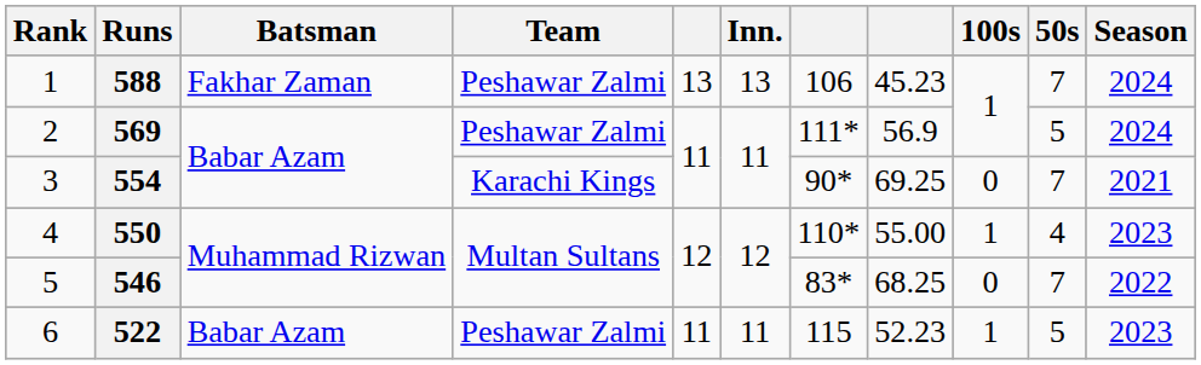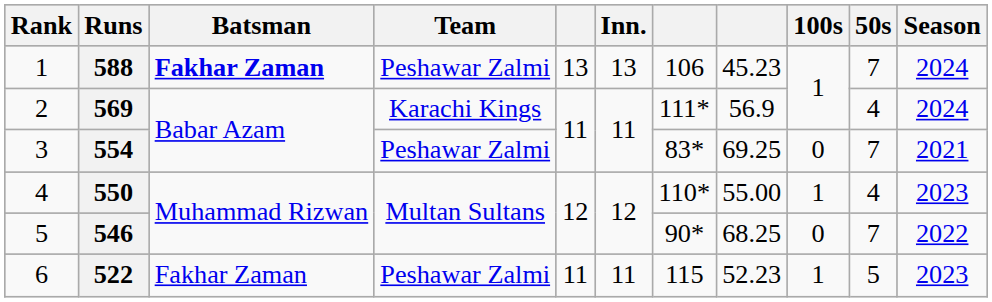588 | Batsman: normal -> bold
569 | Team: Peshawar Zalmi -> Karachi Kings
569 | 50s: 5 -> 4
554 | Team: Karachi Kings -> Peshawar Zalmi
554 | column 7: 90* -> 83*
546 | column 7: 83* -> 90*
522 | Batsman: Babar Azam -> Fakhar Zaman
